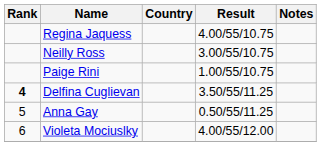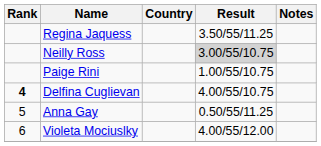Regina Jaquess | Result: 4.00/55/10.75 -> 3.50/55/11.25
Neilly Ross | Result: no background -> lightgrey background
Delfina Cuglievan | Result: 3.50/55/11.25 -> 4.00/55/10.75
